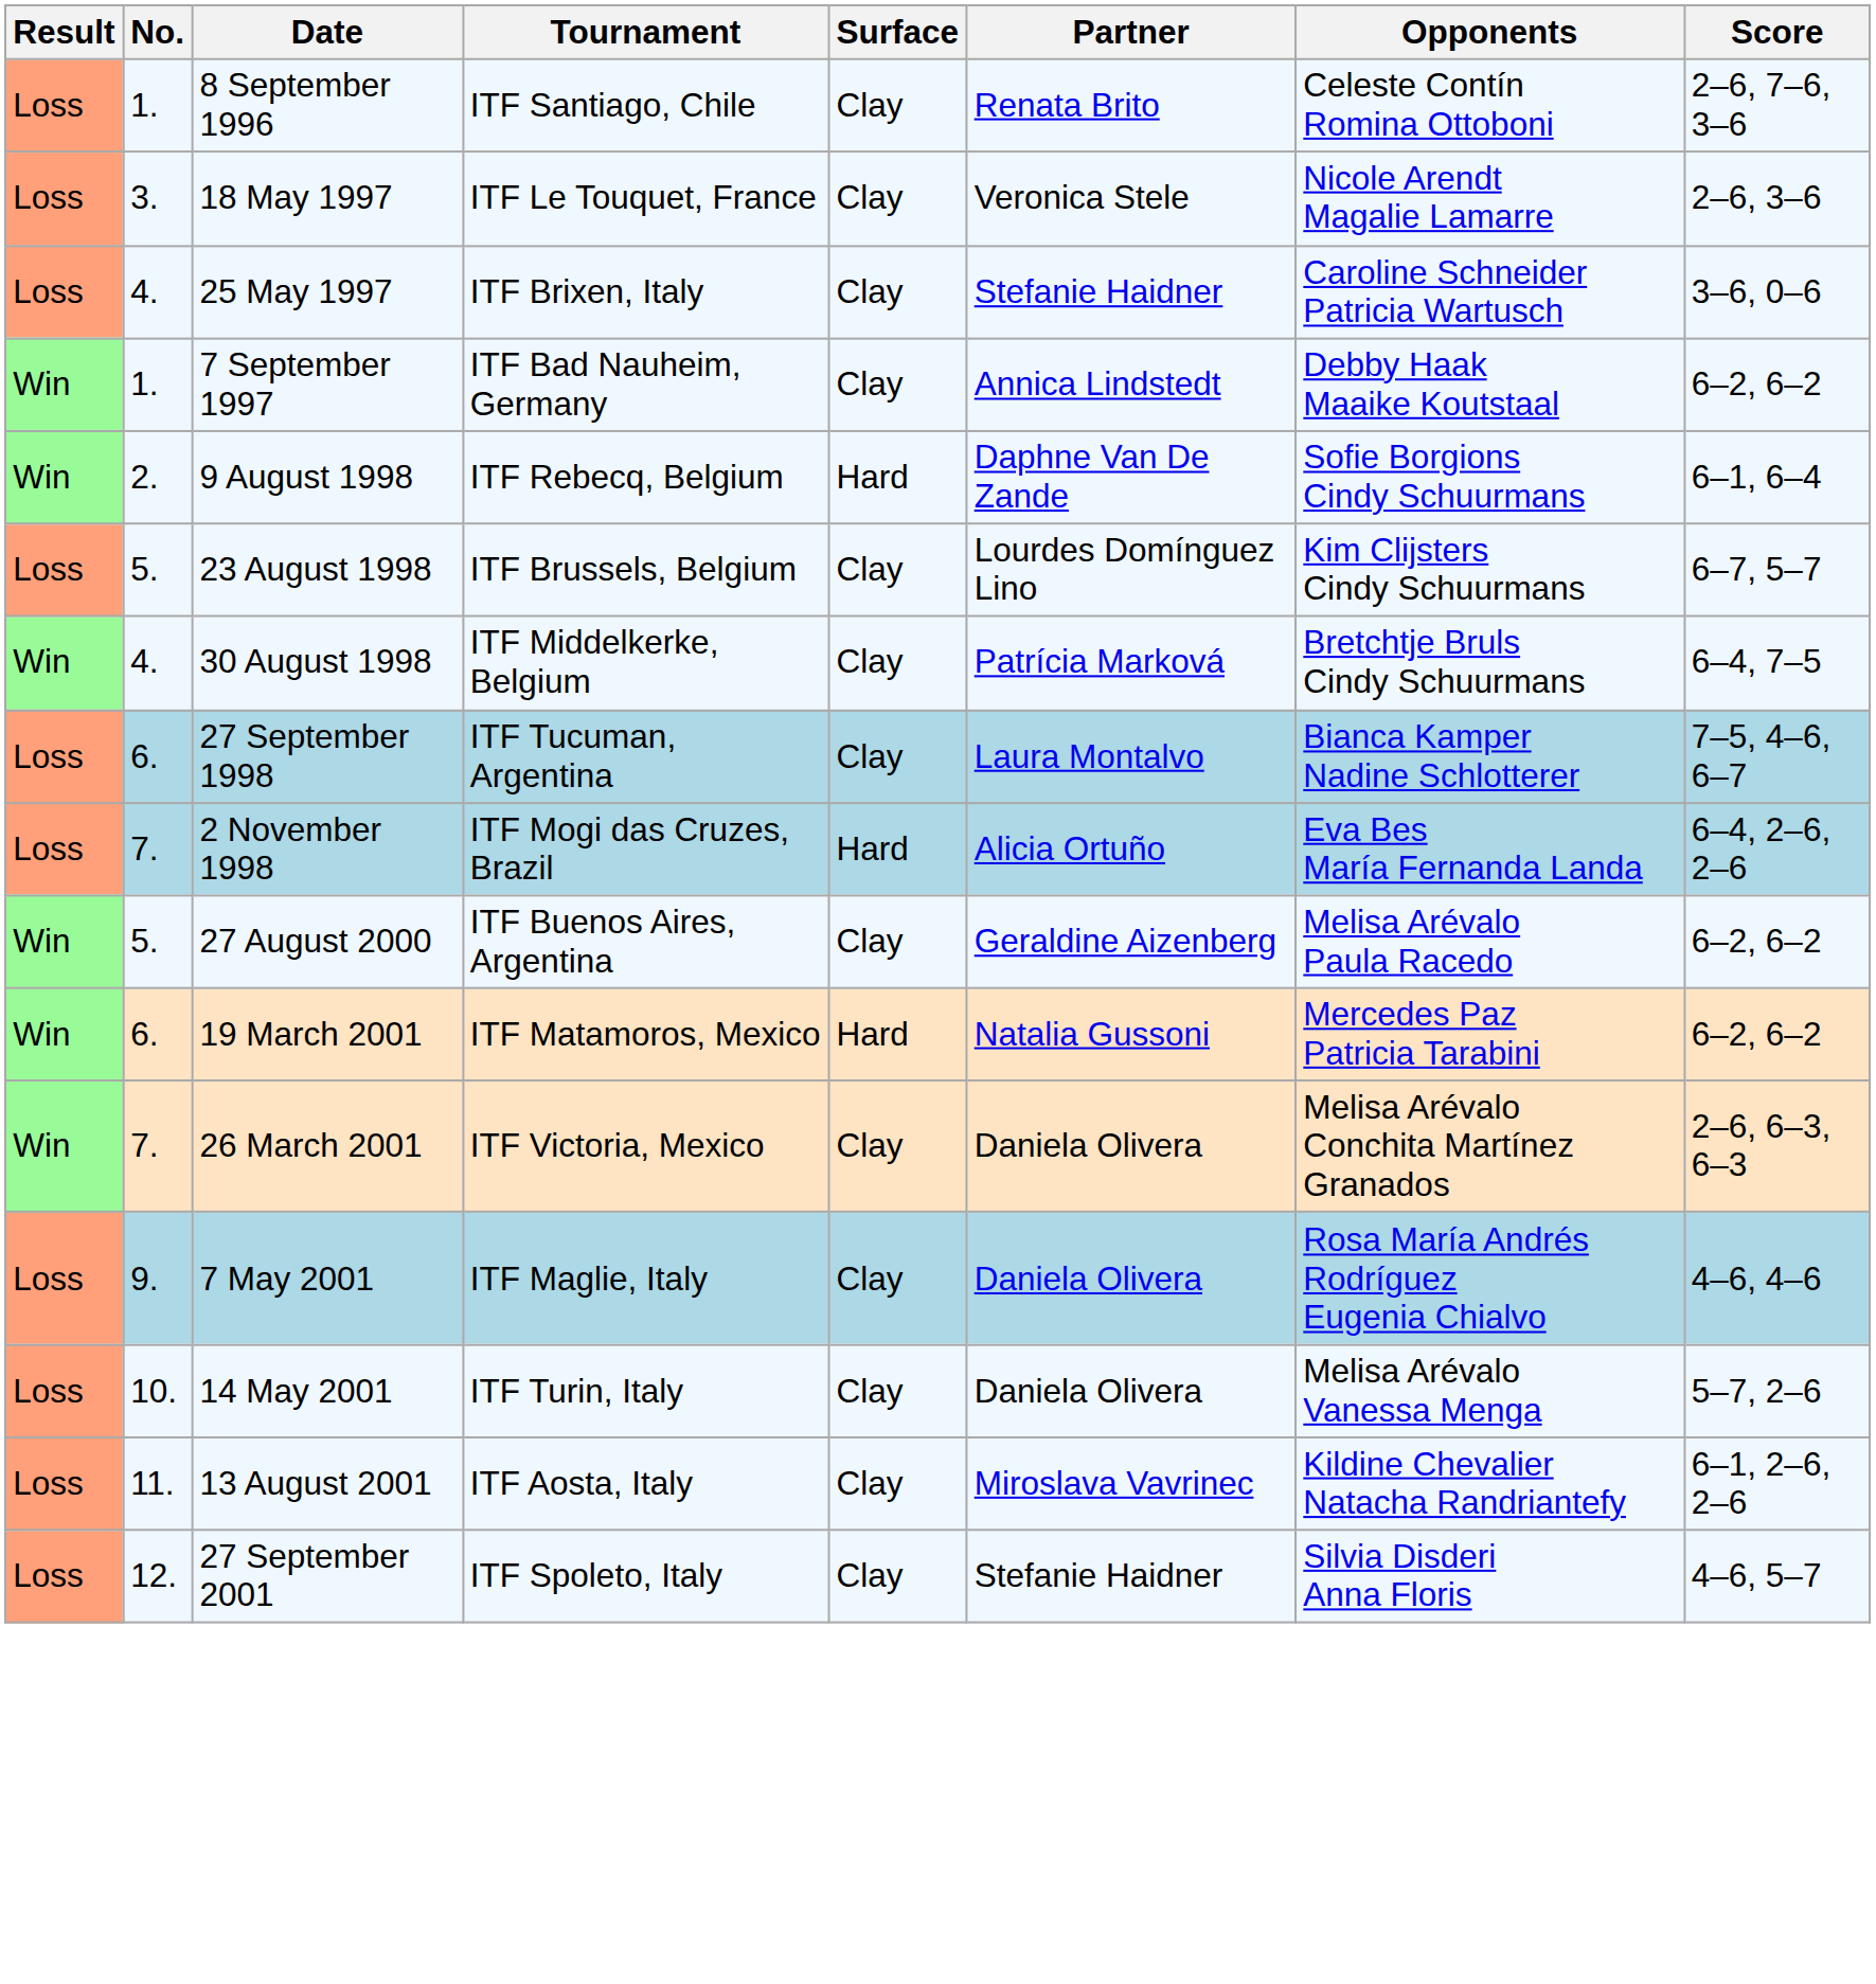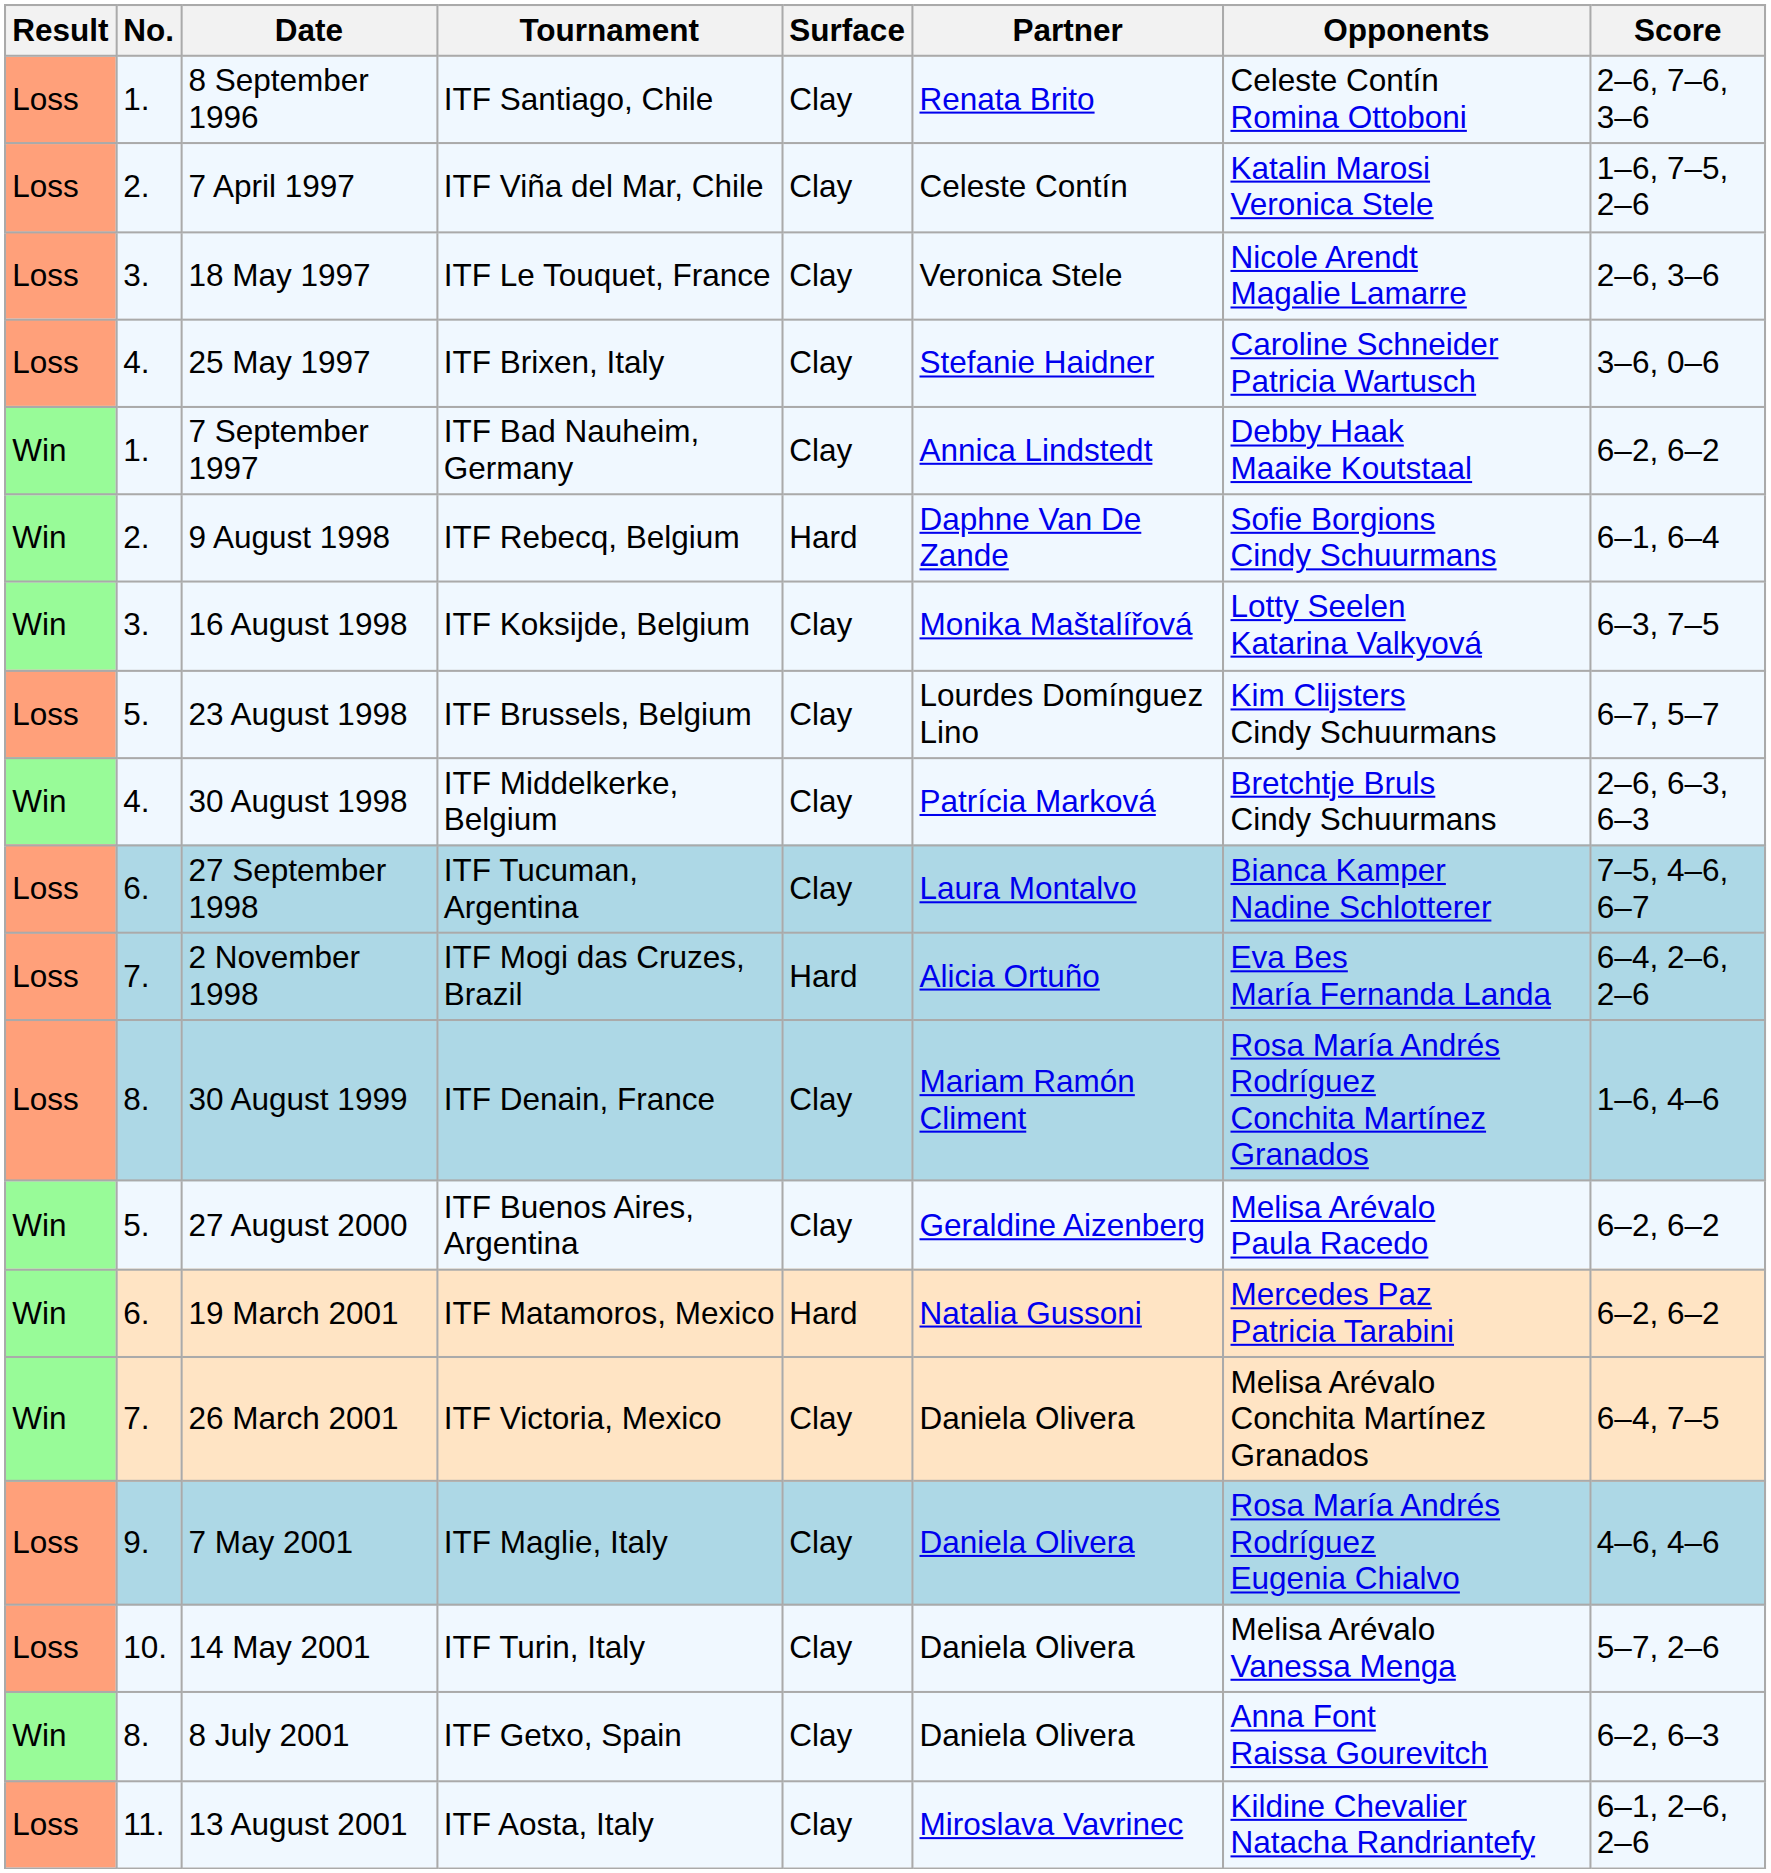+ row: Loss | 2. | 7 April 1997 | ITF Viña del Mar, Chile | Clay | Celeste Contín | Katalin Marosi Veronica Stele | 1–6, 7–5, 2–6
+ row: Win | 3. | 16 August 1998 | ITF Koksijde, Belgium | Clay | Monika Maštalířová | Lotty Seelen Katarina Valkyová | 6–3, 7–5
30 August 1998 | Score: 6–4, 7–5 -> 2–6, 6–3, 6–3
+ row: Loss | 8. | 30 August 1999 | ITF Denain, France | Clay | Mariam Ramón Climent | Rosa María Andrés Rodríguez Conchita Martínez Granados | 1–6, 4–6
26 March 2001 | Score: 2–6, 6–3, 6–3 -> 6–4, 7–5
+ row: Win | 8. | 8 July 2001 | ITF Getxo, Spain | Clay | Daniela Olivera | Anna Font Raissa Gourevitch | 6–2, 6–3
- row: Loss | 12. | 27 September 2001 | ITF Spoleto, Italy | Clay | Stefanie Haidner | Silvia Disderi Anna Floris | 4–6, 5–7
